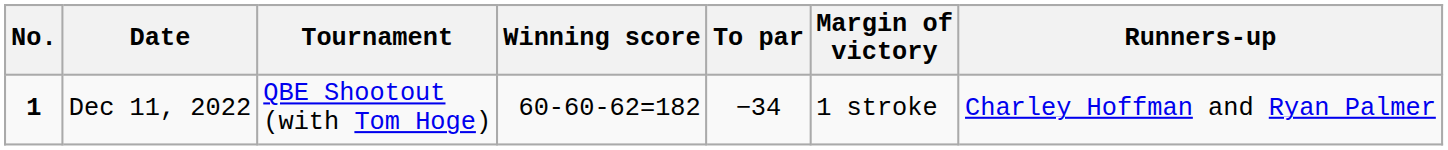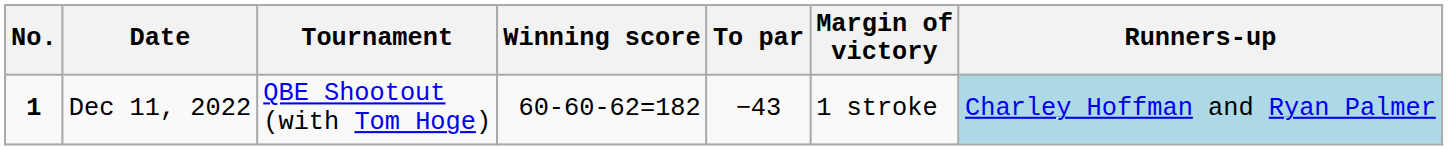Dec 11, 2022 | To par: −34 -> −43
Dec 11, 2022 | Runners-up: no background -> lightblue background
